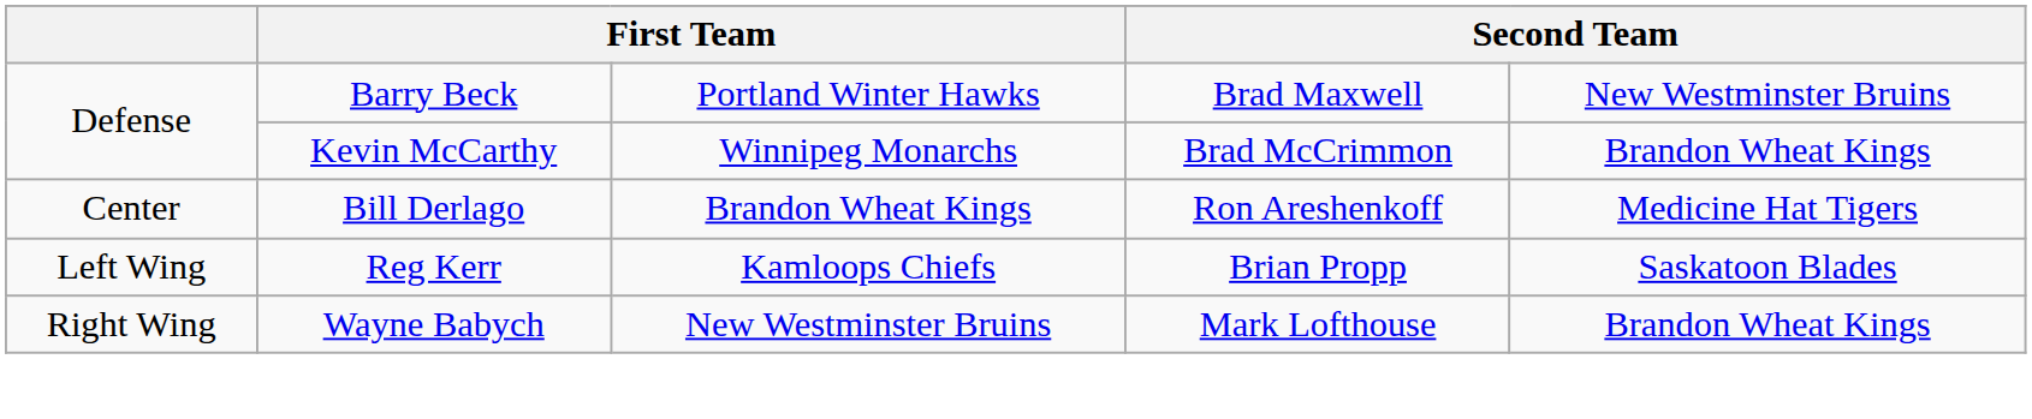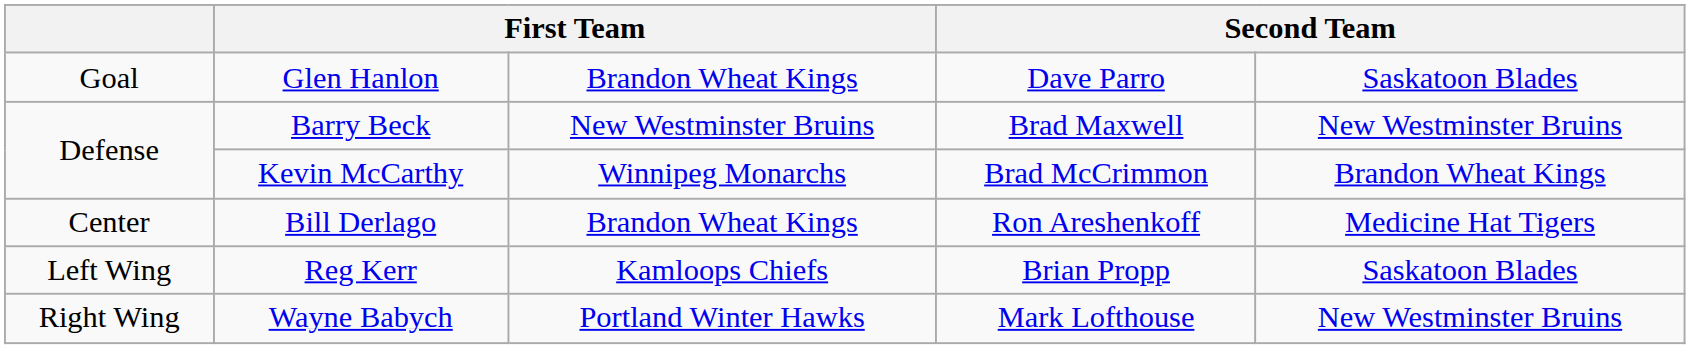+ row: Goal | Glen Hanlon | Brandon Wheat Kings | Dave Parro | Saskatoon Blades
Barry Beck | column 3: Portland Winter Hawks -> New Westminster Bruins
Wayne Babych | column 3: New Westminster Bruins -> Portland Winter Hawks
Wayne Babych | column 5: Brandon Wheat Kings -> New Westminster Bruins
